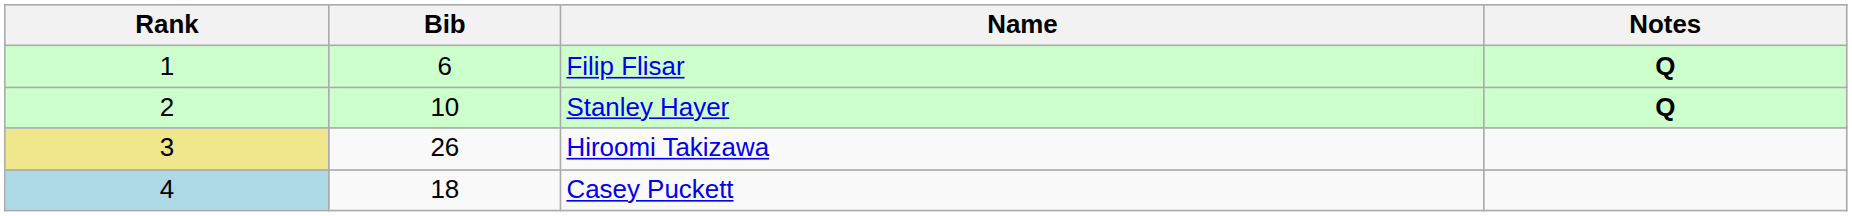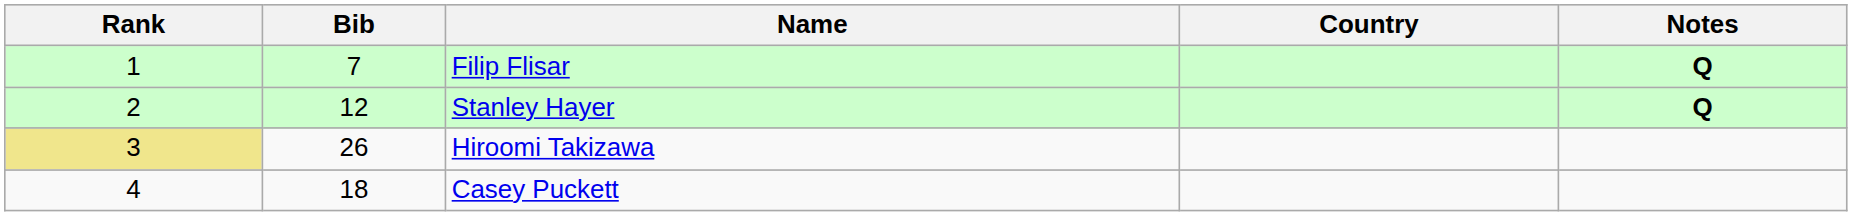+ column: Country
Filip Flisar | Bib: 6 -> 7
Stanley Hayer | Bib: 10 -> 12
Casey Puckett | Rank: lightblue background -> no background
